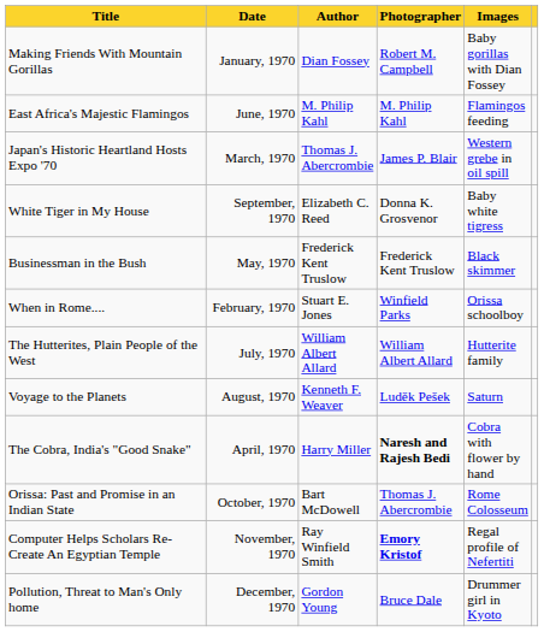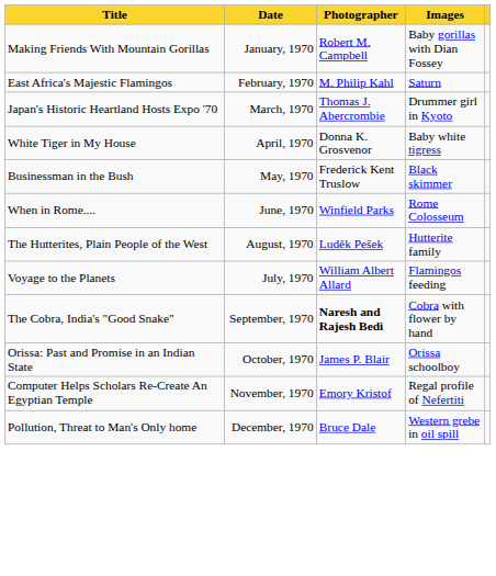- column: Author | Dian Fossey | M. Philip Kahl | Thomas J. Abercrombie | Elizabeth C. Reed | Frederick Kent Truslow | Stuart E. Jones | William Albert Allard | Kenneth F. Weaver | Harry Miller | Bart McDowell | Ray Winfield Smith | Gordon Young
East Africa's Majestic Flamingos | Date: June, 1970 -> February, 1970
East Africa's Majestic Flamingos | Images: Flamingos feeding -> Saturn
Japan's Historic Heartland Hosts Expo '70 | Photographer: James P. Blair -> Thomas J. Abercrombie
Japan's Historic Heartland Hosts Expo '70 | Images: Western grebe in oil spill -> Drummer girl in Kyoto
White Tiger in My House | Date: September, 1970 -> April, 1970
When in Rome.... | Date: February, 1970 -> June, 1970
When in Rome.... | Images: Orissa schoolboy -> Rome Colosseum
The Hutterites, Plain People of the West | Date: July, 1970 -> August, 1970
The Hutterites, Plain People of the West | Photographer: William Albert Allard -> Luděk Pešek
Voyage to the Planets | Date: August, 1970 -> July, 1970
Voyage to the Planets | Photographer: Luděk Pešek -> William Albert Allard
Voyage to the Planets | Images: Saturn -> Flamingos feeding
The Cobra, India's "Good Snake" | Date: April, 1970 -> September, 1970
Orissa: Past and Promise in an Indian State | Photographer: Thomas J. Abercrombie -> James P. Blair
Orissa: Past and Promise in an Indian State | Images: Rome Colosseum -> Orissa schoolboy
Computer Helps Scholars Re-Create An Egyptian Temple | Photographer: bold -> normal
Pollution, Threat to Man's Only home | Images: Drummer girl in Kyoto -> Western grebe in oil spill
